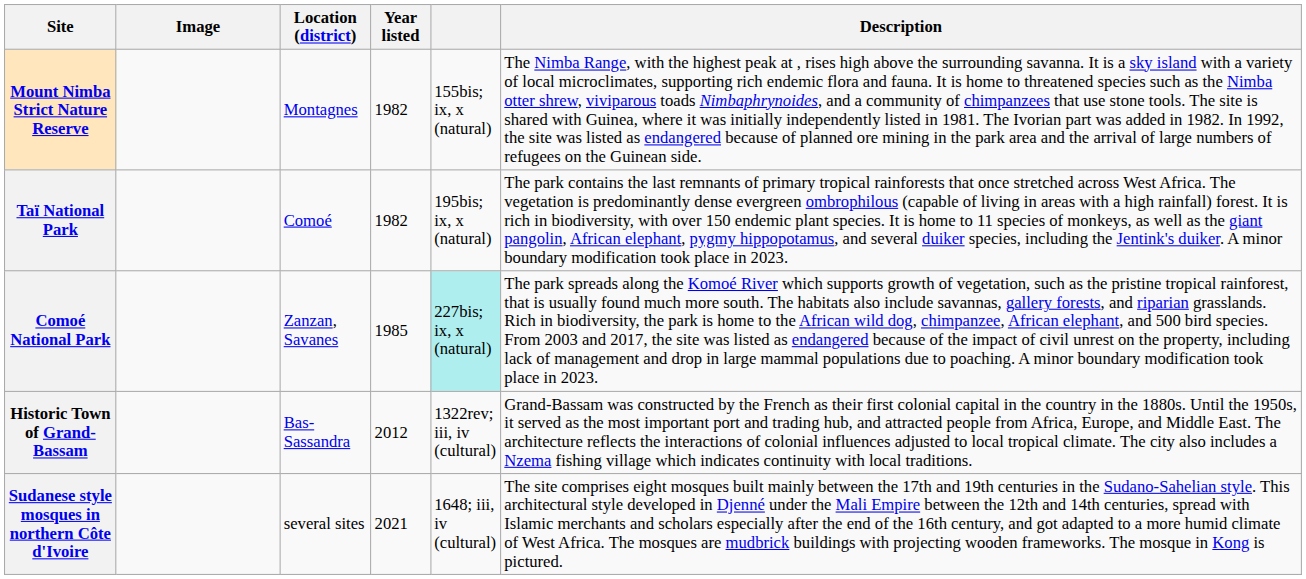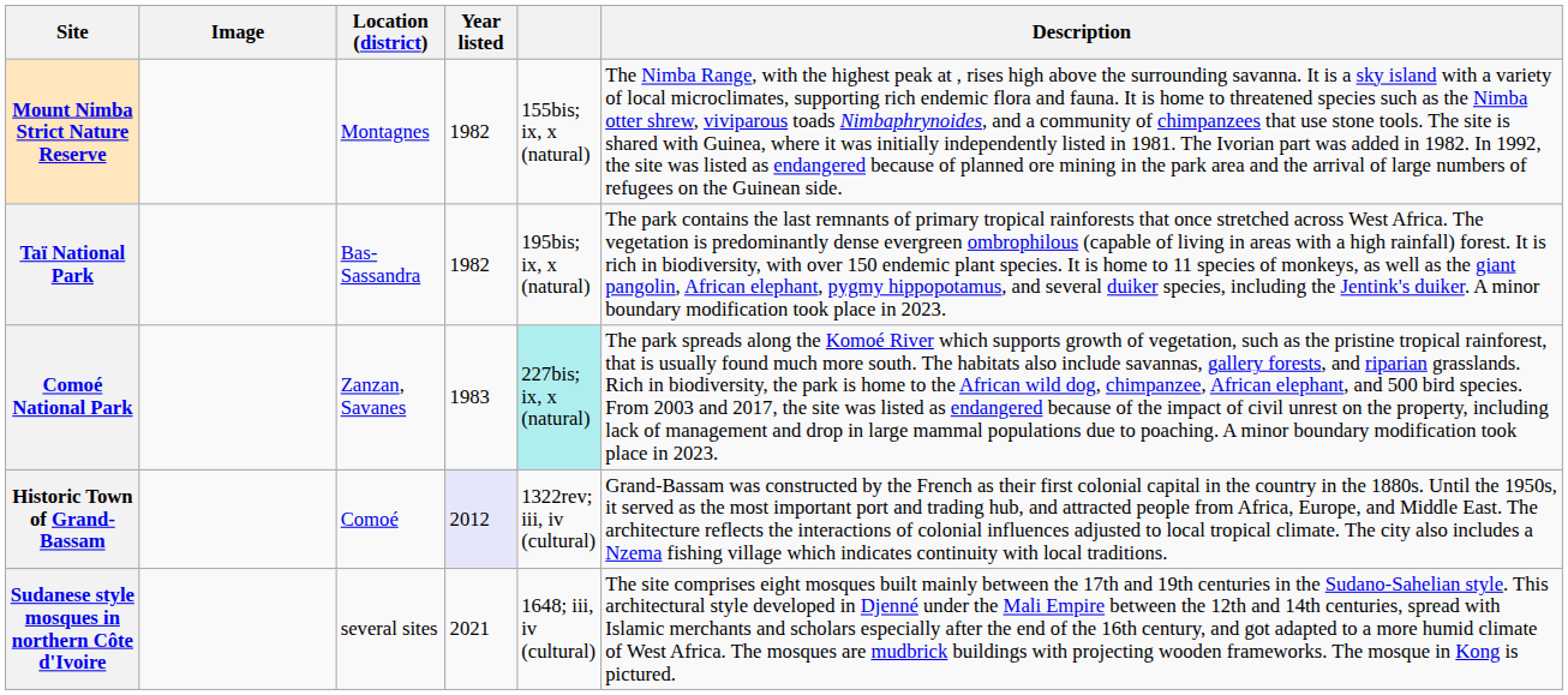Taï National Park | Location (district): Comoé -> Bas-Sassandra
Comoé National Park | Year listed: 1985 -> 1983
Historic Town of Grand-Bassam | Location (district): Bas-Sassandra -> Comoé
Historic Town of Grand-Bassam | Year listed: no background -> lavender background
